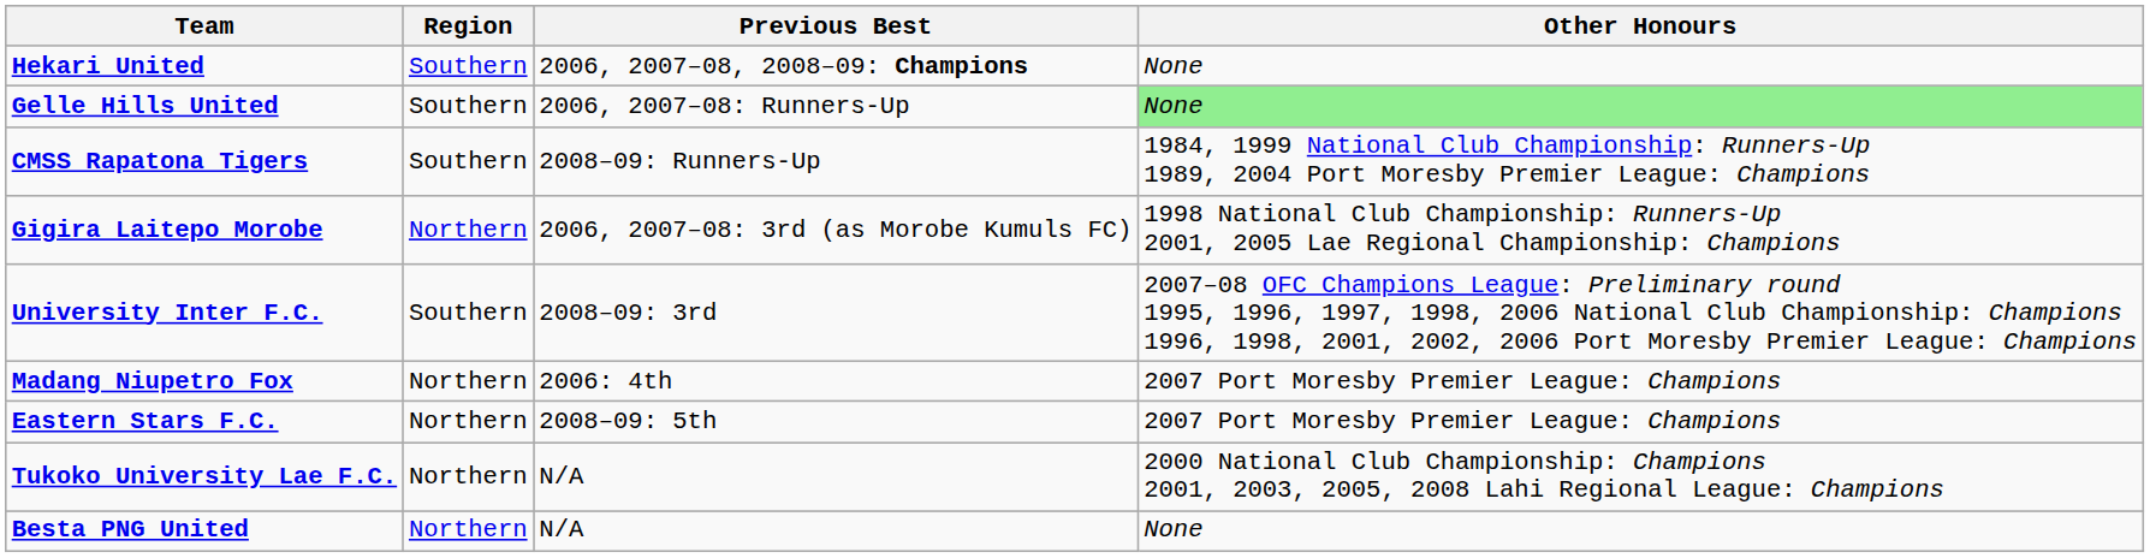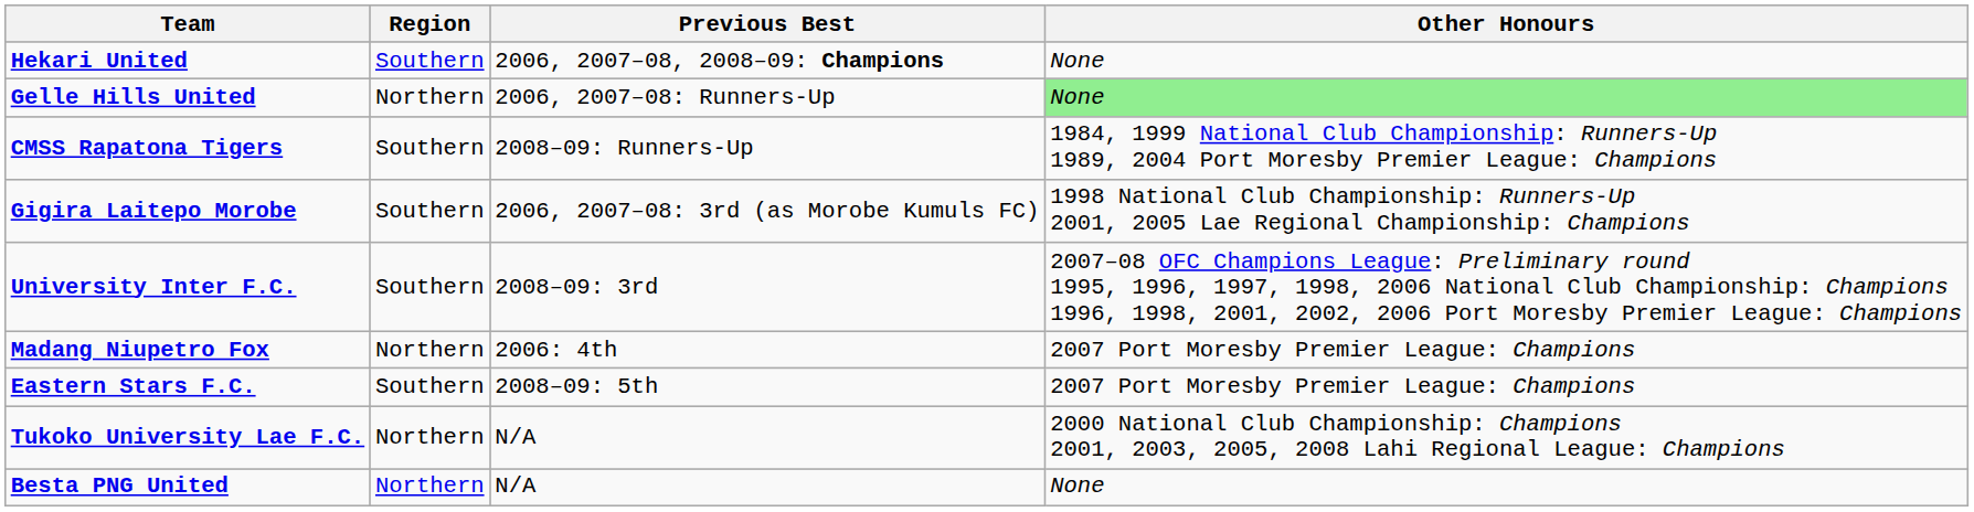Gelle Hills United | Region: Southern -> Northern
Gigira Laitepo Morobe | Region: Northern -> Southern
Eastern Stars F.C. | Region: Northern -> Southern
